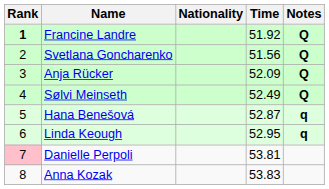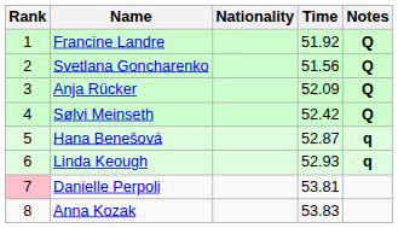Francine Landre | Rank: bold -> normal
Sølvi Meinseth | Time: 52.49 -> 52.42
Linda Keough | Time: 52.95 -> 52.93
